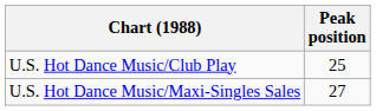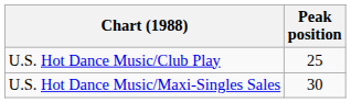U.S. Hot Dance Music/Maxi-Singles Sales | Peak position: 27 -> 30
